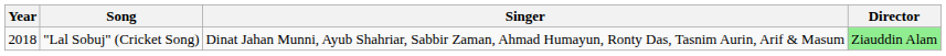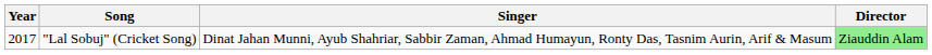"Lal Sobuj" (Cricket Song) | Year: 2018 -> 2017
